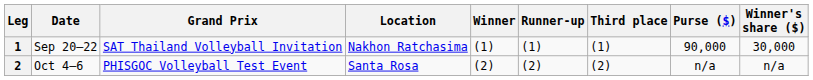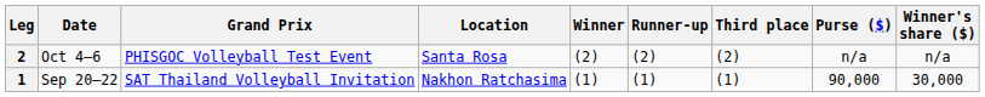rows swapped: 1 <-> 2
